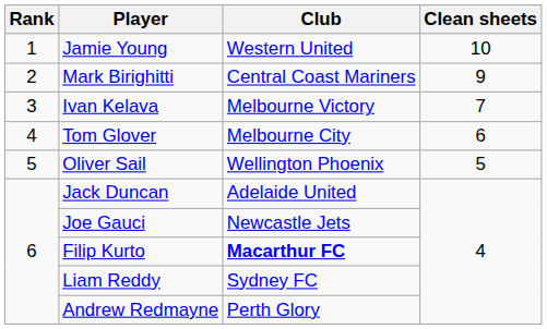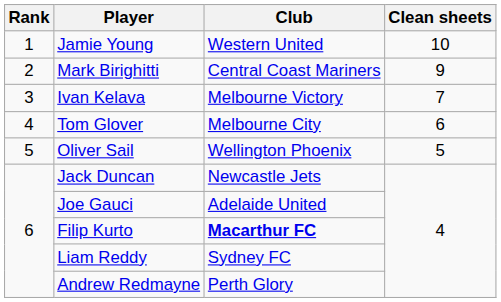Jack Duncan | Club: Adelaide United -> Newcastle Jets
Joe Gauci | Club: Newcastle Jets -> Adelaide United
